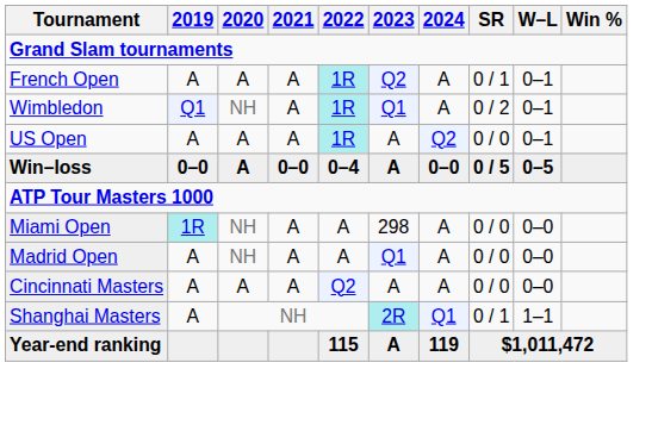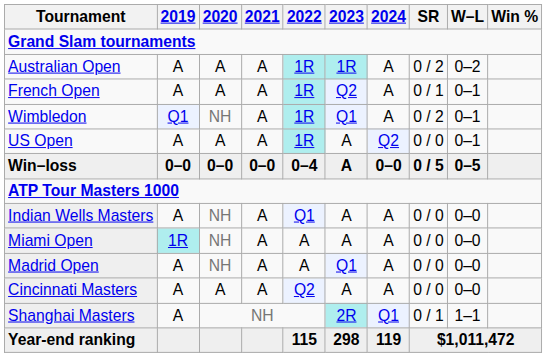+ row: Australian Open | A | A | A | 1R | 1R | A | 0 / 2 | 0–2
Win–loss | 2020: A -> 0–0
+ row: Indian Wells Masters | A | NH | A | Q1 | A | A | 0 / 0 | 0–0
Miami Open | 2023: 298 -> A
Year-end ranking | 2023: A -> 298
